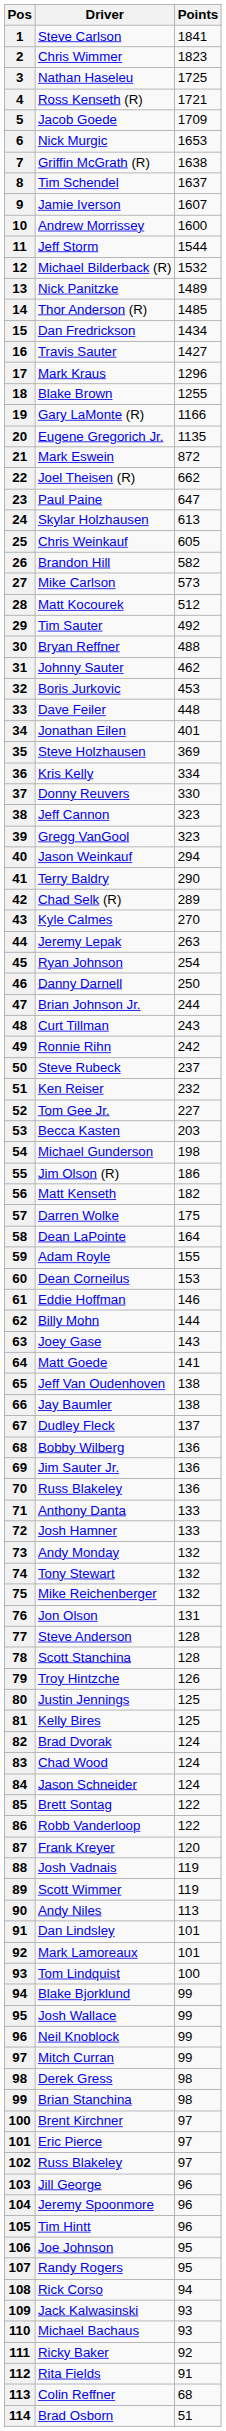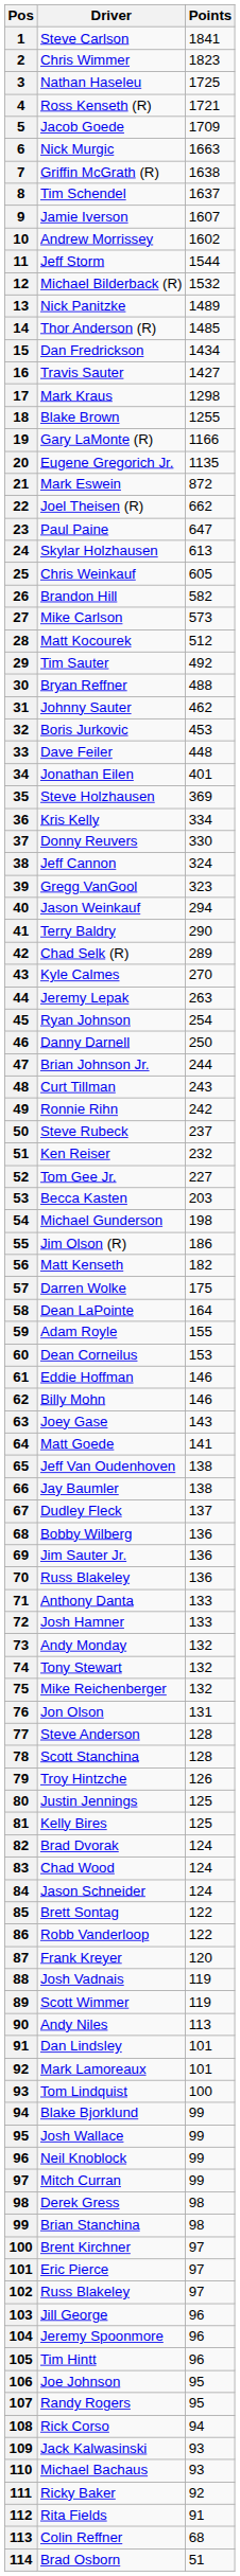Nick Murgic | Points: 1653 -> 1663
Andrew Morrissey | Points: 1600 -> 1602
Mark Kraus | Points: 1296 -> 1298
Jeff Cannon | Points: 323 -> 324
Billy Mohn | Points: 144 -> 146
